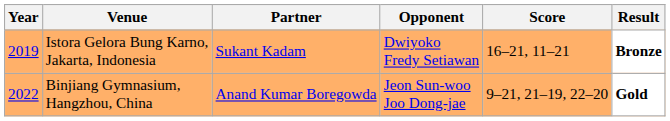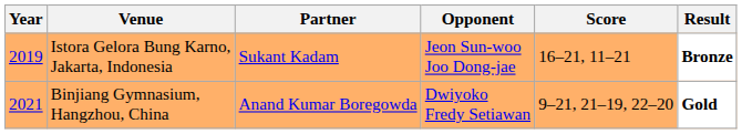Istora Gelora Bung Karno, Jakarta, Indonesia | Opponent: Dwiyoko Fredy Setiawan -> Jeon Sun-woo Joo Dong-jae
Binjiang Gymnasium, Hangzhou, China | Year: 2022 -> 2021
Binjiang Gymnasium, Hangzhou, China | Opponent: Jeon Sun-woo Joo Dong-jae -> Dwiyoko Fredy Setiawan
